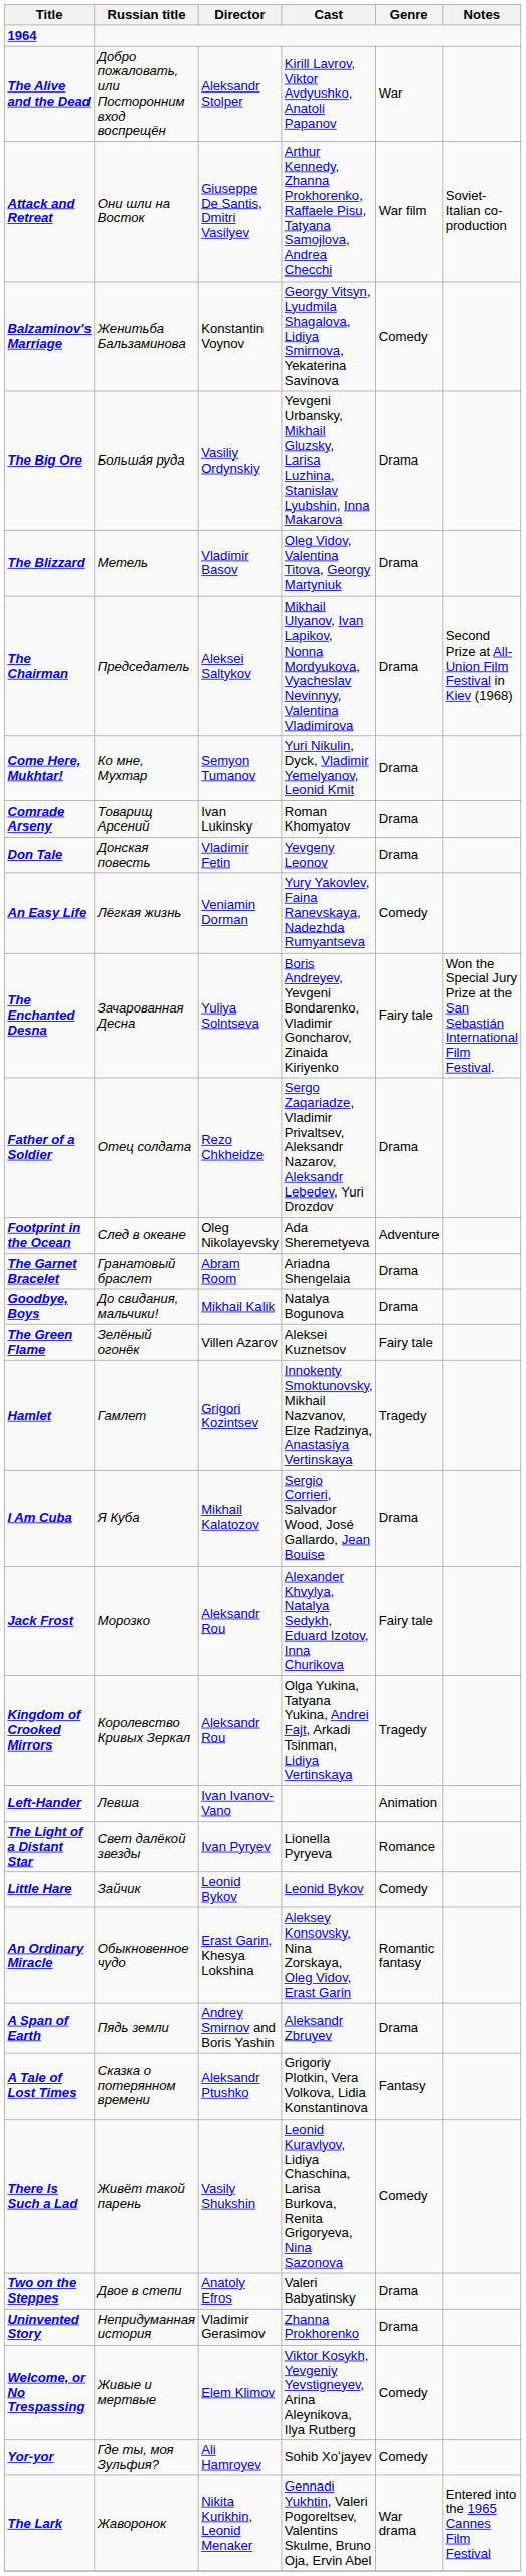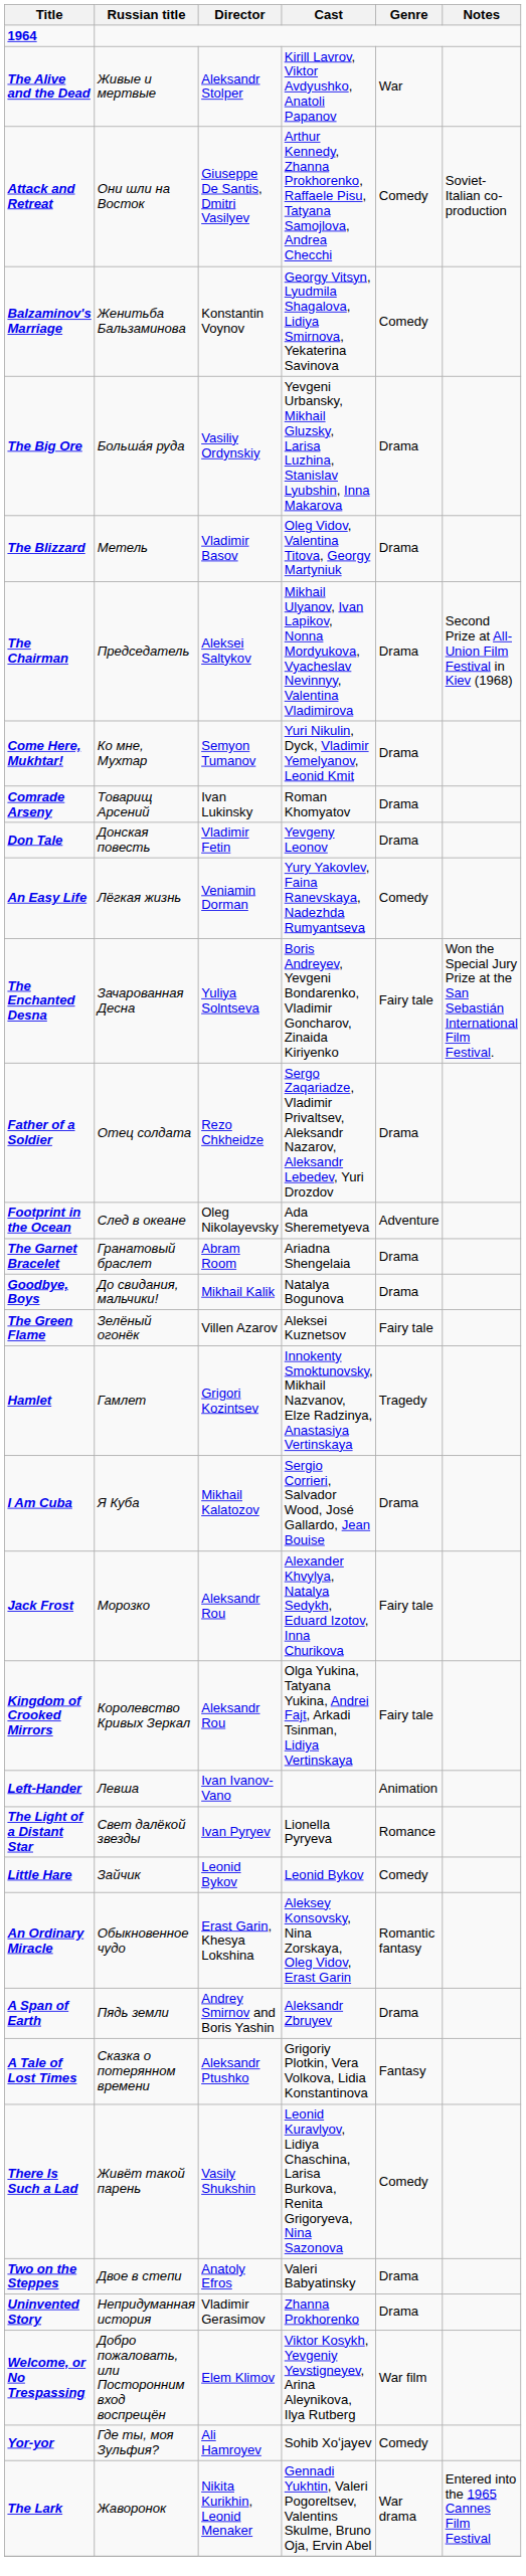The Alive and the Dead | Russian title: Добро пожаловать, или Посторонним вход воспрещён -> Живые и мертвые
Attack and Retreat | Genre: War film -> Comedy
Kingdom of Crooked Mirrors | Genre: Tragedy -> Fairy tale
Welcome, or No Trespassing | Russian title: Живые и мертвые -> Добро пожаловать, или Посторонним вход воспрещён
Welcome, or No Trespassing | Genre: Comedy -> War film
